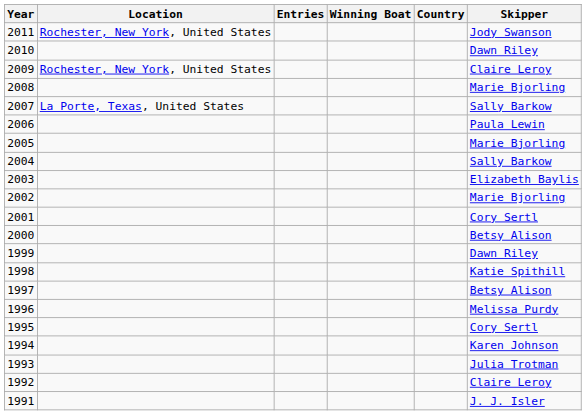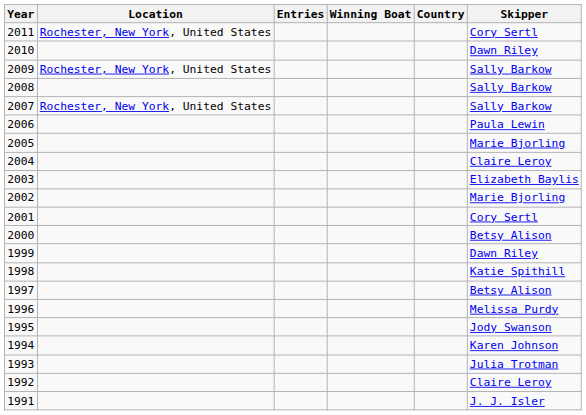2011 | Skipper: Jody Swanson -> Cory Sertl
2009 | Skipper: Claire Leroy -> Sally Barkow
2008 | Skipper: Marie Bjorling -> Sally Barkow
2007 | Location: La Porte, Texas, United States -> Rochester, New York, United States
2004 | Skipper: Sally Barkow -> Claire Leroy
1995 | Skipper: Cory Sertl -> Jody Swanson
